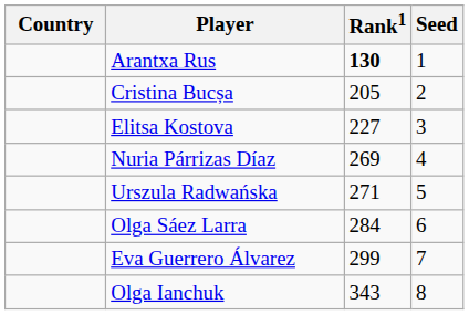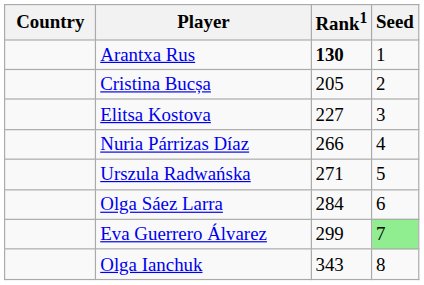Nuria Párrizas Díaz | Rank1: 269 -> 266
Eva Guerrero Álvarez | Seed: no background -> lightgreen background
